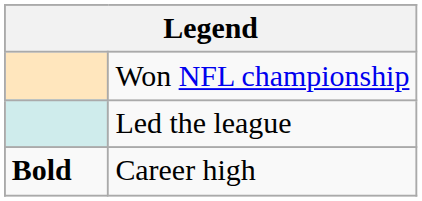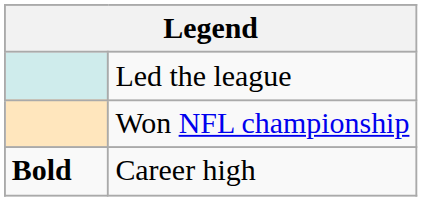rows swapped: Won NFL championship <-> Led the league
